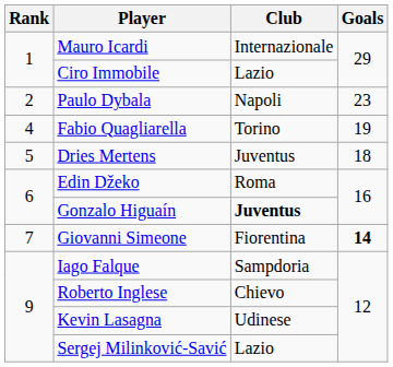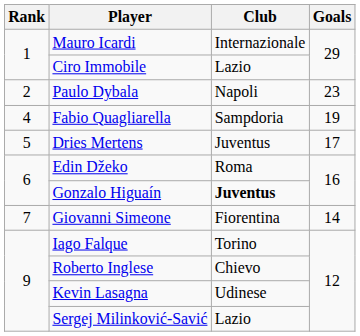Fabio Quagliarella | Club: Torino -> Sampdoria
Dries Mertens | Goals: 18 -> 17
Giovanni Simeone | Goals: bold -> normal
Iago Falque | Club: Sampdoria -> Torino
